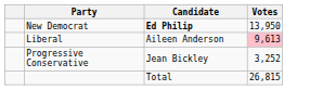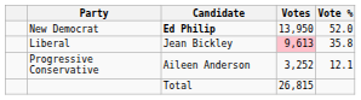+ column: Vote % | 52.0 | 35.8 | 12.1
Liberal | Candidate: Aileen Anderson -> Jean Bickley
Progressive Conservative | Candidate: Jean Bickley -> Aileen Anderson
